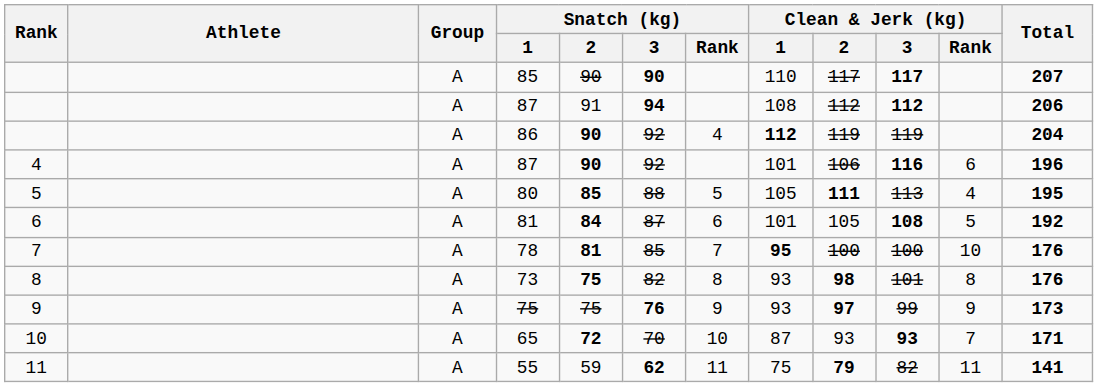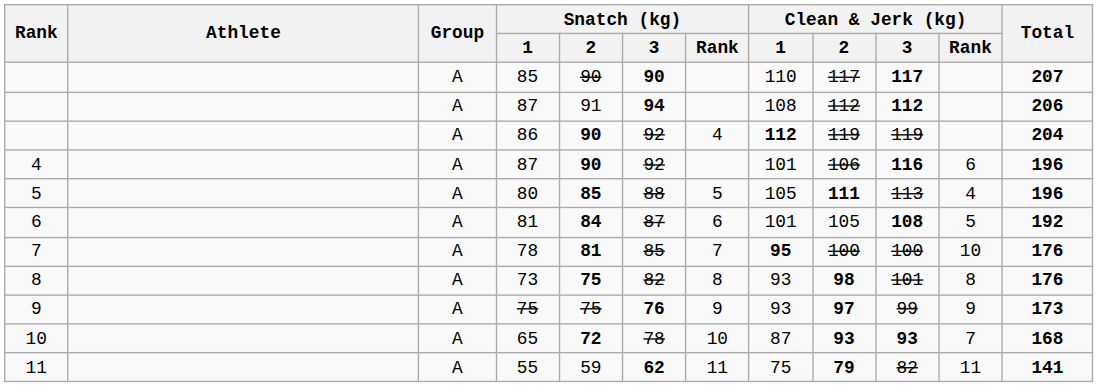80 | Total: 195 -> 196
65 | Snatch (kg) / 3: 70 -> 78
65 | Clean & Jerk (kg) / 2: normal -> bold
65 | Total: 171 -> 168
